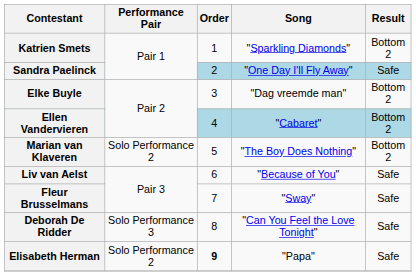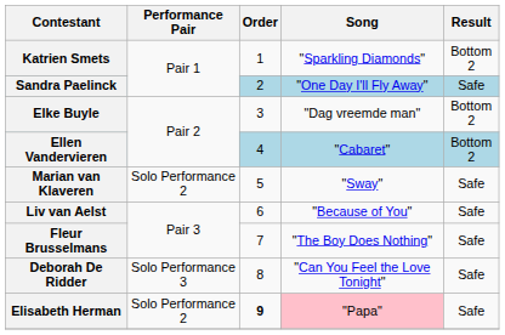Marian van Klaveren | Song: "The Boy Does Nothing" -> "Sway"
Marian van Klaveren | Result: Bottom 2 -> Safe
Fleur Brusselmans | Song: "Sway" -> "The Boy Does Nothing"
Elisabeth Herman | Song: no background -> pink background
